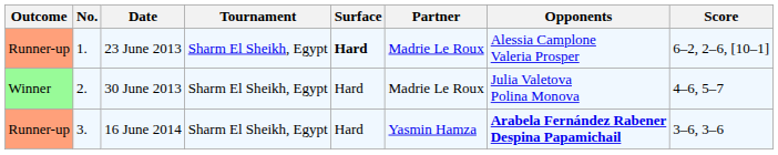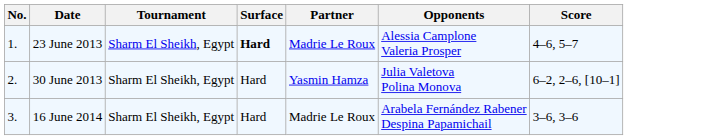- column: Outcome | Runner-up | Winner | Runner-up
23 June 2013 | Score: 6–2, 2–6, [10–1] -> 4–6, 5–7
30 June 2013 | Partner: Madrie Le Roux -> Yasmin Hamza
30 June 2013 | Score: 4–6, 5–7 -> 6–2, 2–6, [10–1]
16 June 2014 | Partner: Yasmin Hamza -> Madrie Le Roux
16 June 2014 | Opponents: bold -> normal
